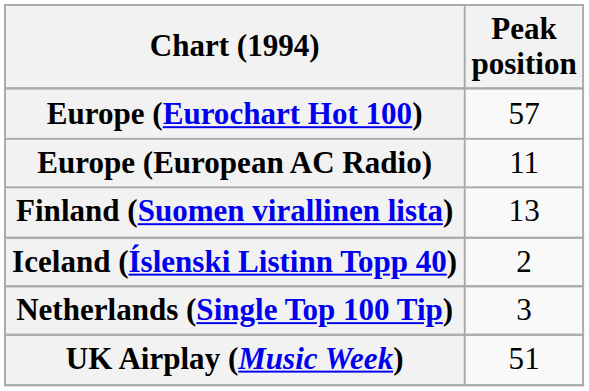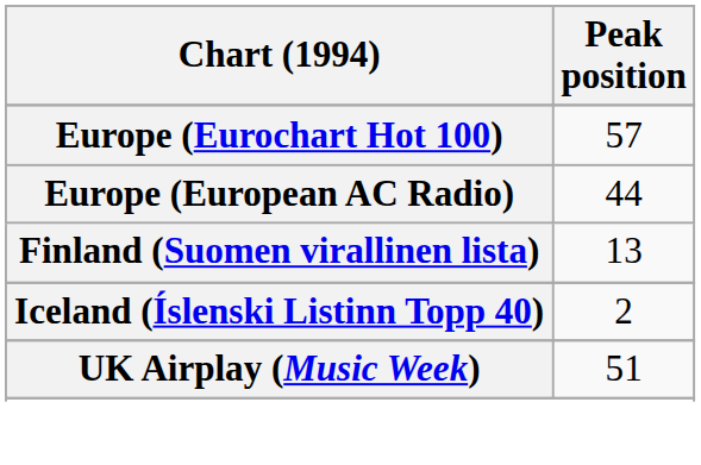Europe (European AC Radio) | Peak position: 11 -> 44
- row: Netherlands (Single Top 100 Tip) | 3
